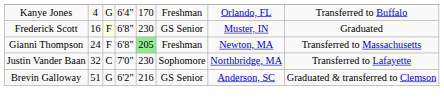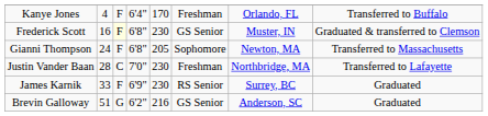Kanye Jones | column 3: G -> F
Frederick Scott | column 8: Graduated -> Graduated & transferred to Clemson
Gianni Thompson | column 5: lightgreen background -> no background
Gianni Thompson | column 6: Freshman -> Sophomore
Justin Vander Baan | column 2: 32 -> 28
Justin Vander Baan | column 6: Sophomore -> Freshman
+ row: James Karnik | 33 | F | 6'9" | 230 | RS Senior | Surrey, BC | Graduated
Brevin Galloway | column 8: Graduated & transferred to Clemson -> Graduated
